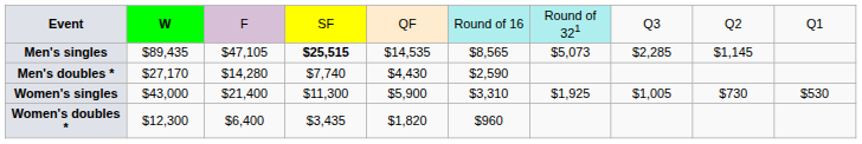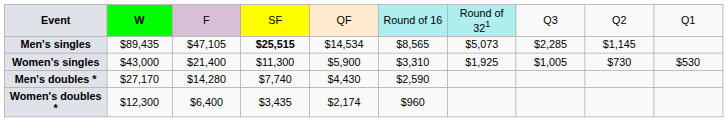Men's singles | column 5: $14,535 -> $14,534
rows swapped: Men's doubles * <-> Women's singles
Women's doubles * | column 5: $1,820 -> $2,174
